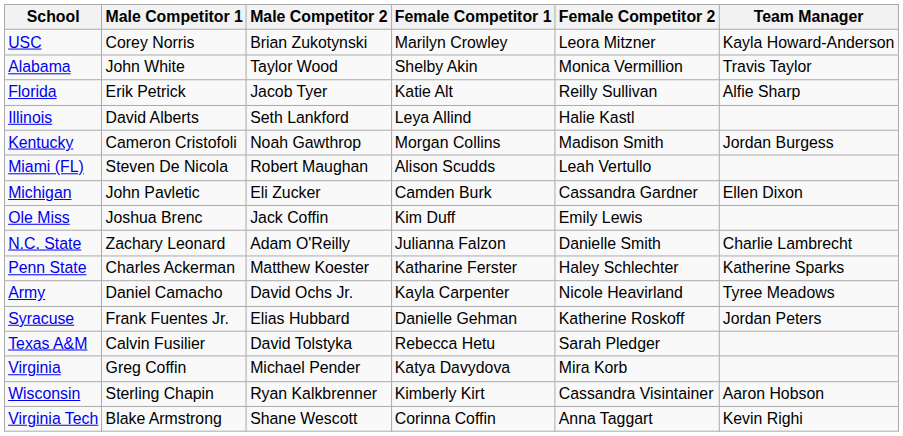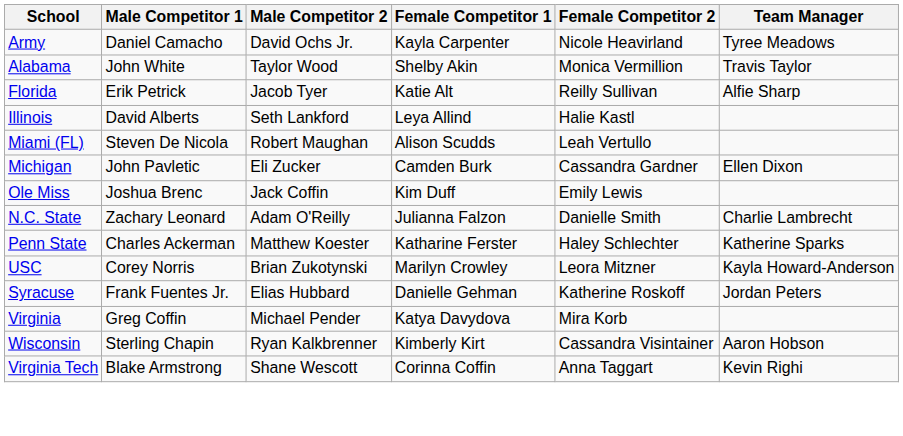rows swapped: Army <-> USC
- row: Kentucky | Cameron Cristofoli | Noah Gawthrop | Morgan Collins | Madison Smith | Jordan Burgess
- row: Texas A&M | Calvin Fusilier | David Tolstyka | Rebecca Hetu | Sarah Pledger
